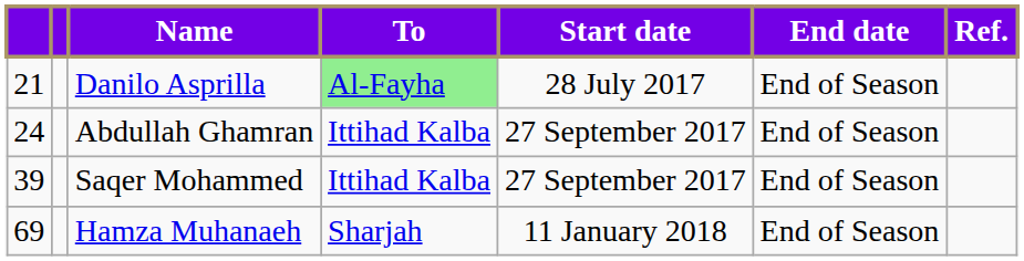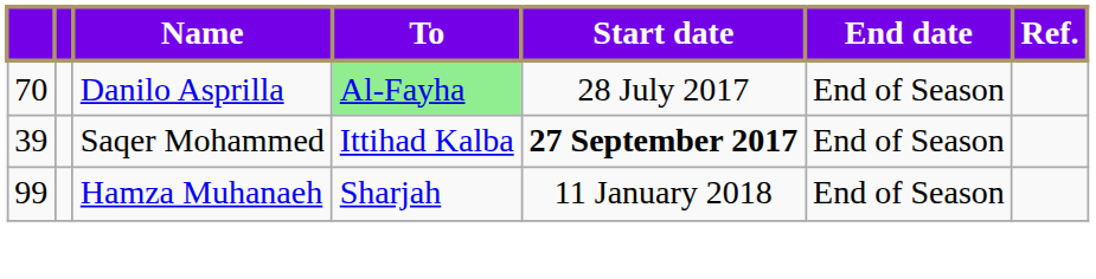Danilo Asprilla | column 1: 21 -> 70
- row: 24 | Abdullah Ghamran | Ittihad Kalba | 27 September 2017 | End of Season
Saqer Mohammed | Start date: normal -> bold
Hamza Muhanaeh | column 1: 69 -> 99
